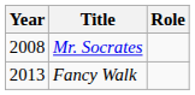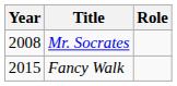Fancy Walk | Year: 2013 -> 2015
